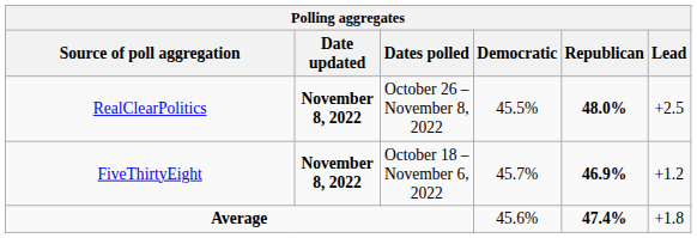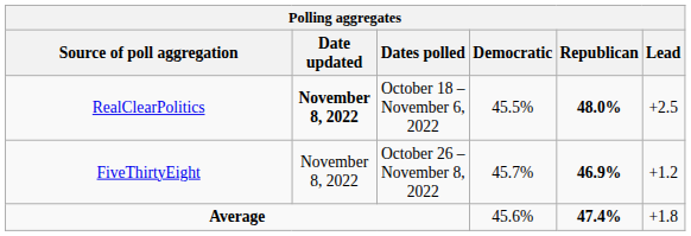RealClearPolitics | Dates polled: October 26 – November 8, 2022 -> October 18 – November 6, 2022
FiveThirtyEight | Date updated: bold -> normal
FiveThirtyEight | Dates polled: October 18 – November 6, 2022 -> October 26 – November 8, 2022
